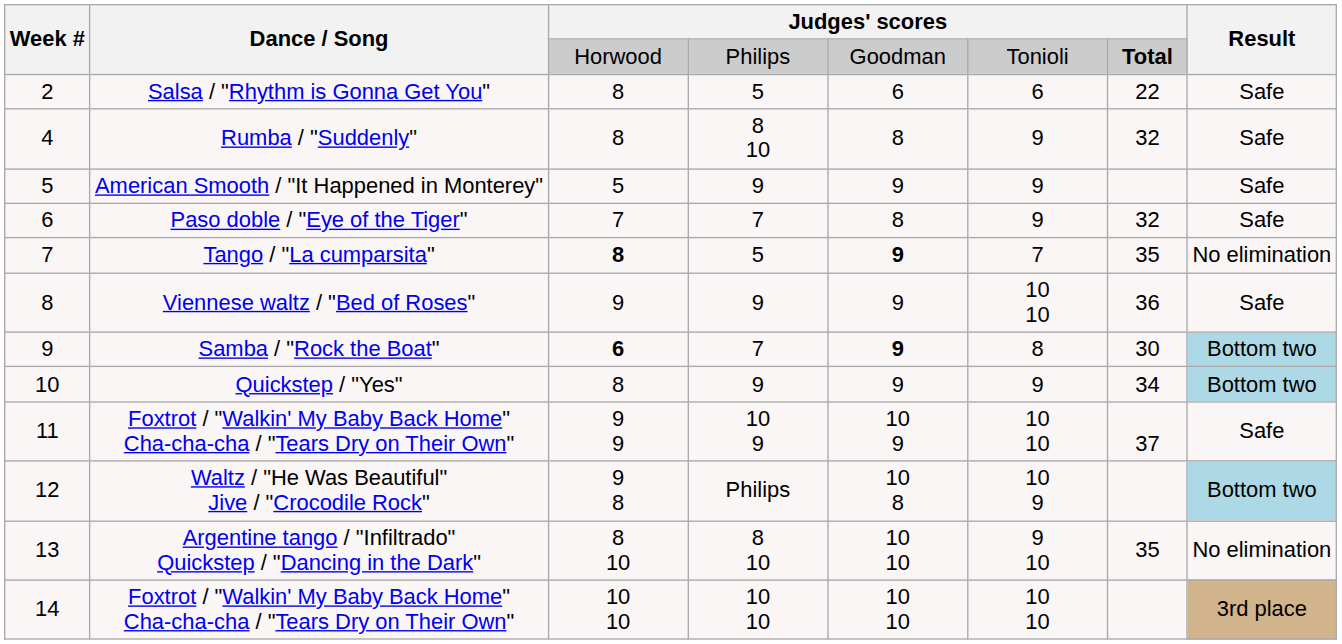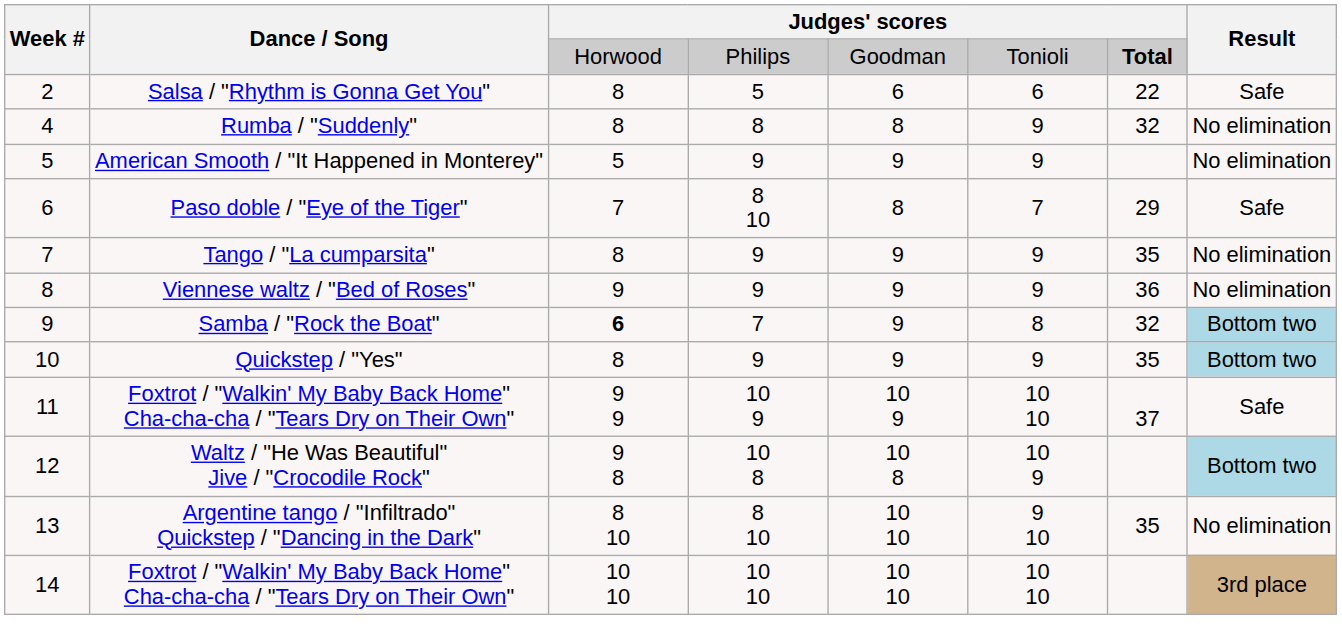Rumba / "Suddenly" | column 4: 8 10 -> 8
Rumba / "Suddenly" | Result: Safe -> No elimination
American Smooth / "It Happened in Monterey" | Result: Safe -> No elimination
Paso doble / "Eye of the Tiger" | column 4: 7 -> 8 10
Paso doble / "Eye of the Tiger" | column 6: 9 -> 7
Paso doble / "Eye of the Tiger" | column 7: 32 -> 29
Tango / "La cumparsita" | column 3: bold -> normal
Tango / "La cumparsita" | column 4: 5 -> 9
Tango / "La cumparsita" | column 5: bold -> normal
Tango / "La cumparsita" | column 6: 7 -> 9
Viennese waltz / "Bed of Roses" | column 6: 10 10 -> 9
Viennese waltz / "Bed of Roses" | Result: Safe -> No elimination
Samba / "Rock the Boat" | column 5: bold -> normal
Samba / "Rock the Boat" | column 7: 30 -> 32
Quickstep / "Yes" | column 7: 34 -> 35
Waltz / "He Was Beautiful" Jive / "Crocodile Rock" | column 4: Philips -> 10 8
